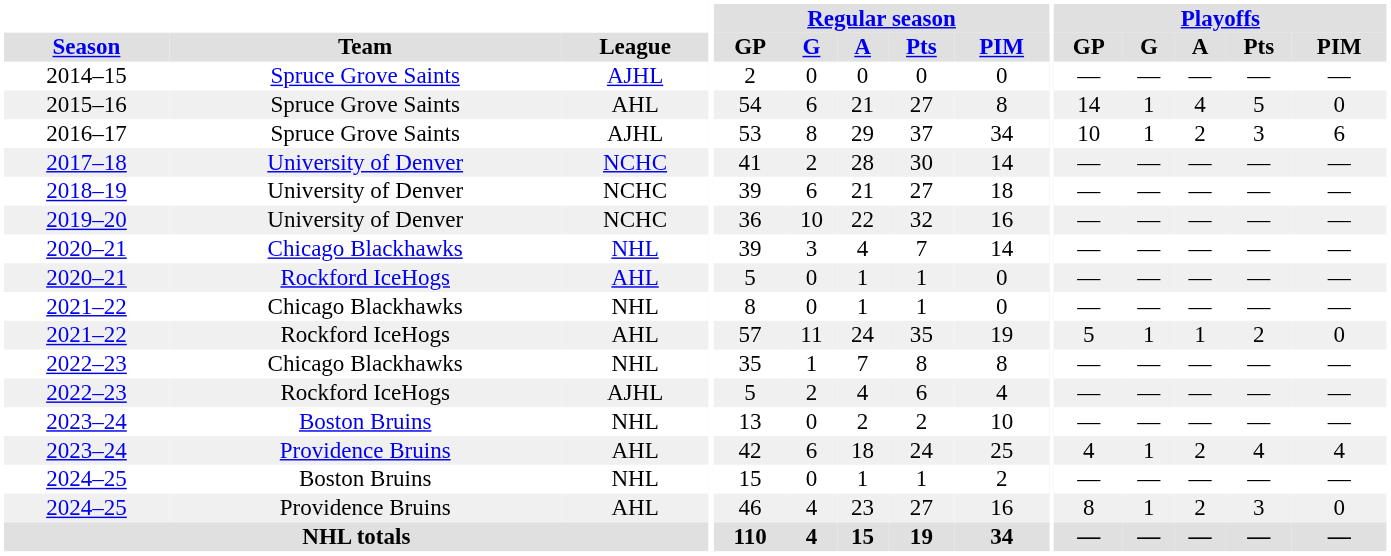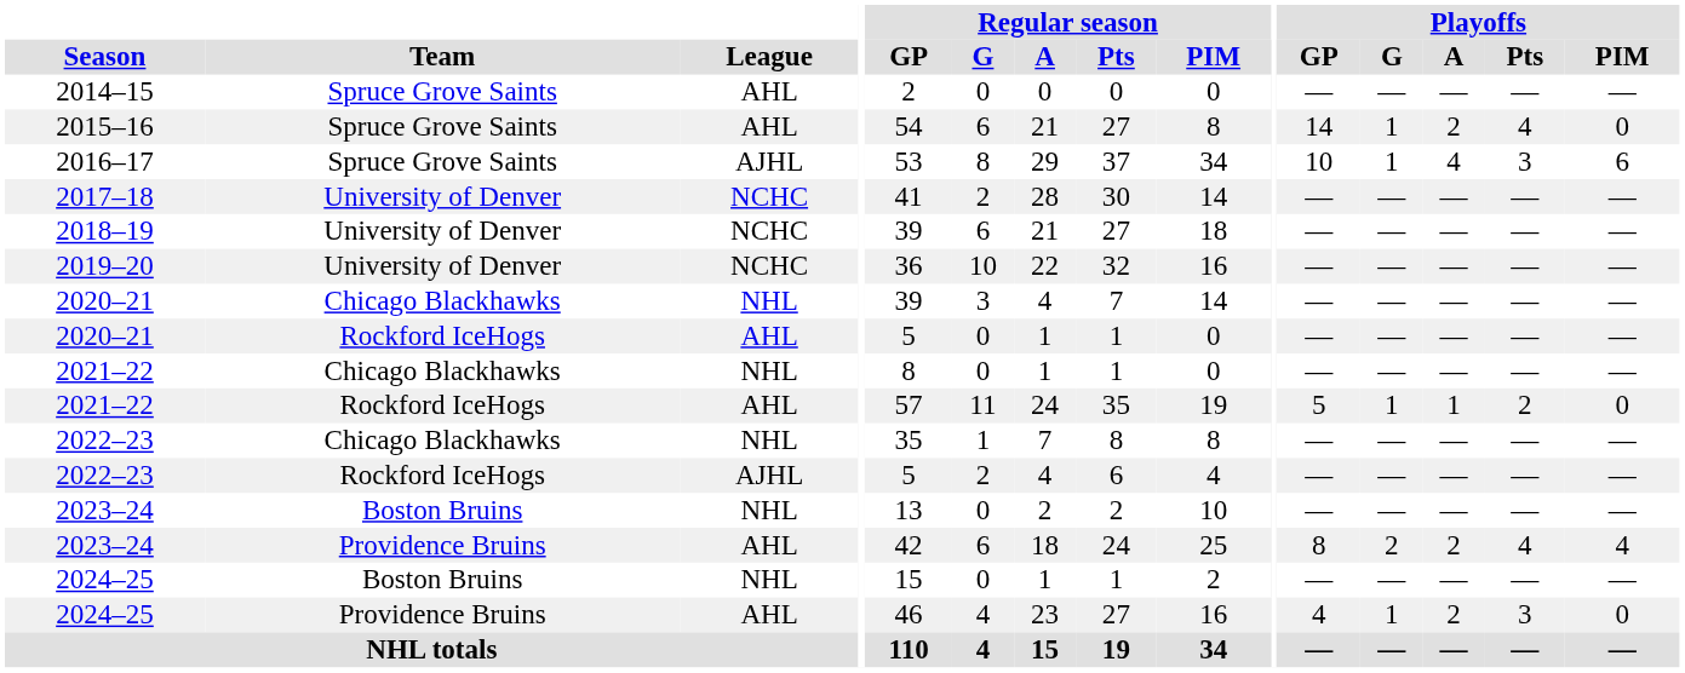2014–15 | League: AJHL -> AHL
2015–16 | Playoffs / A: 4 -> 2
2015–16 | Playoffs / Pts: 5 -> 4
2016–17 | Playoffs / A: 2 -> 4
2023–24 / Providence Bruins | Playoffs / GP: 4 -> 8
2023–24 / Providence Bruins | Playoffs / G: 1 -> 2
2024–25 / Providence Bruins | Playoffs / GP: 8 -> 4
